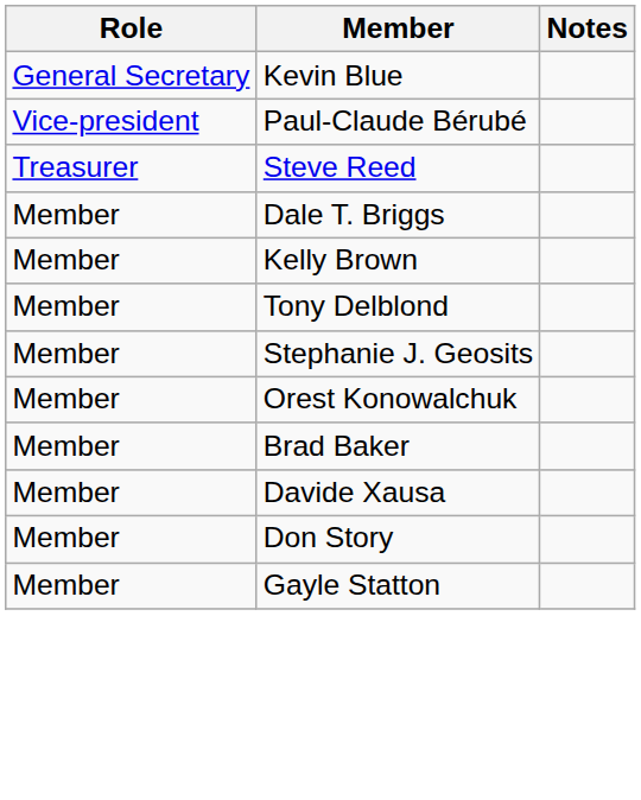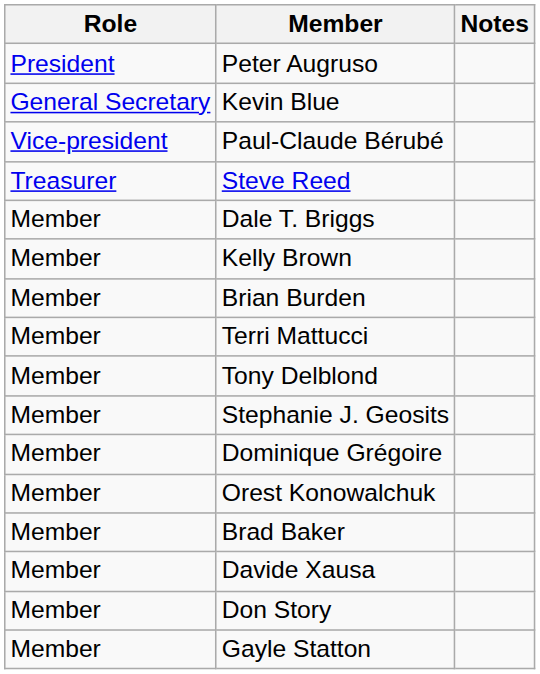+ row: President | Peter Augruso
+ row: Member | Brian Burden
+ row: Member | Terri Mattucci
+ row: Member | Dominique Grégoire
